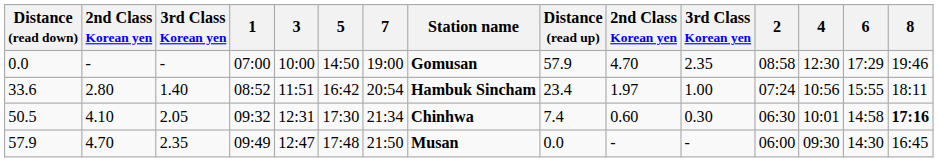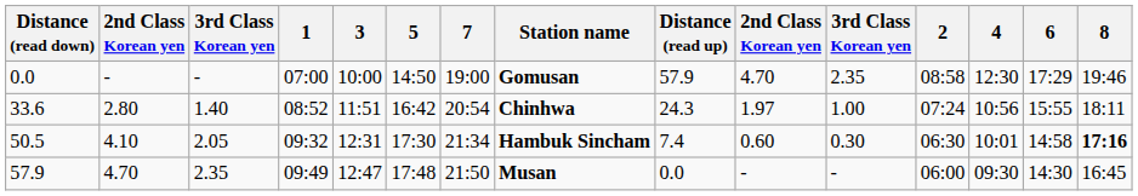33.6 | Station name: Hambuk Sincham -> Chinhwa
33.6 | Distance (read up): 23.4 -> 24.3
50.5 | Station name: Chinhwa -> Hambuk Sincham
